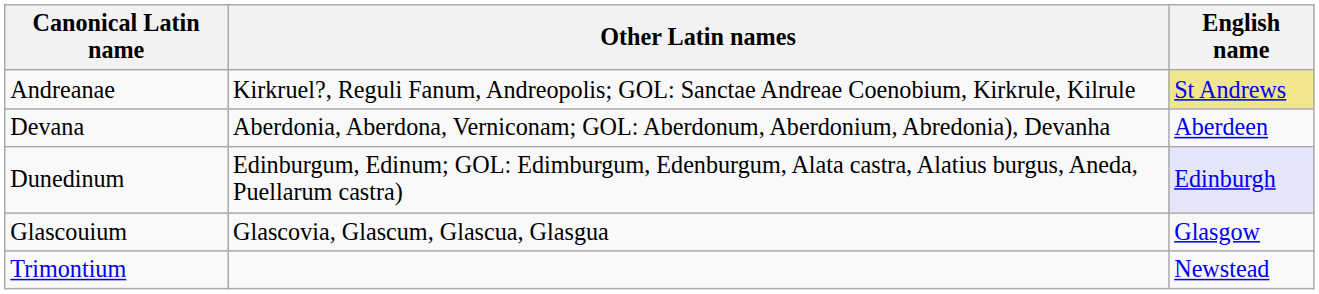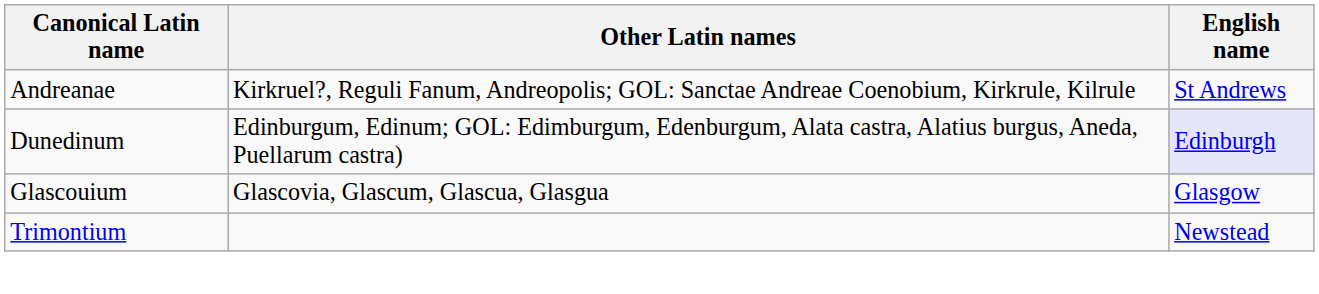Andreanae | English name: khaki background -> no background
- row: Devana | Aberdonia, Aberdona, Verniconam; GOL: Aberdonum, Aberdonium, Abredonia), Devanha | Aberdeen
